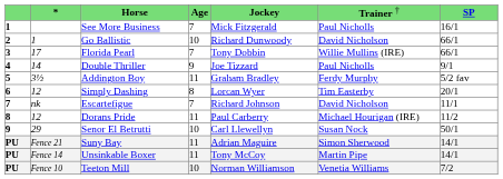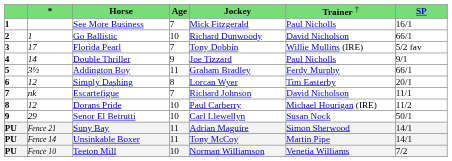Florida Pearl | column 7: 66/1 -> 5/2 fav
Addington Boy | column 7: 5/2 fav -> 66/1
Dorans Pride | column 4: 11 -> 10
